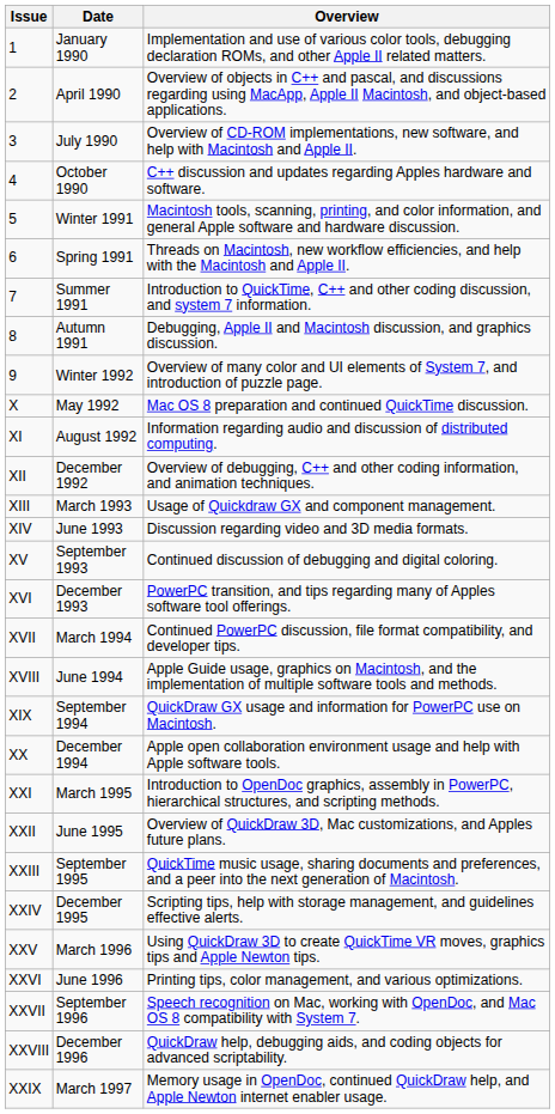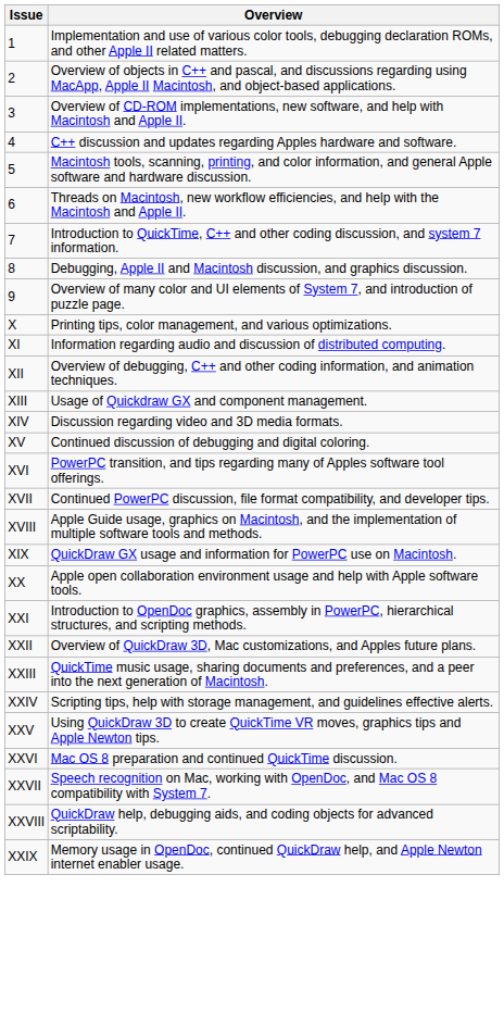- column: Date | January 1990 | April 1990 | July 1990 | October 1990 | Winter 1991 | Spring 1991 | Summer 1991 | Autumn 1991 | Winter 1992 | May 1992 | August 1992 | December 1992 | March 1993 | June 1993 | September 1993 | December 1993 | March 1994 | June 1994 | September 1994 | December 1994 | March 1995 | June 1995 | September 1995 | December 1995 | March 1996 | June 1996 | September 1996 | December 1996 | March 1997
X | Overview: Mac OS 8 preparation and continued QuickTime discussion. -> Printing tips, color management, and various optimizations.
XXVI | Overview: Printing tips, color management, and various optimizations. -> Mac OS 8 preparation and continued QuickTime discussion.
